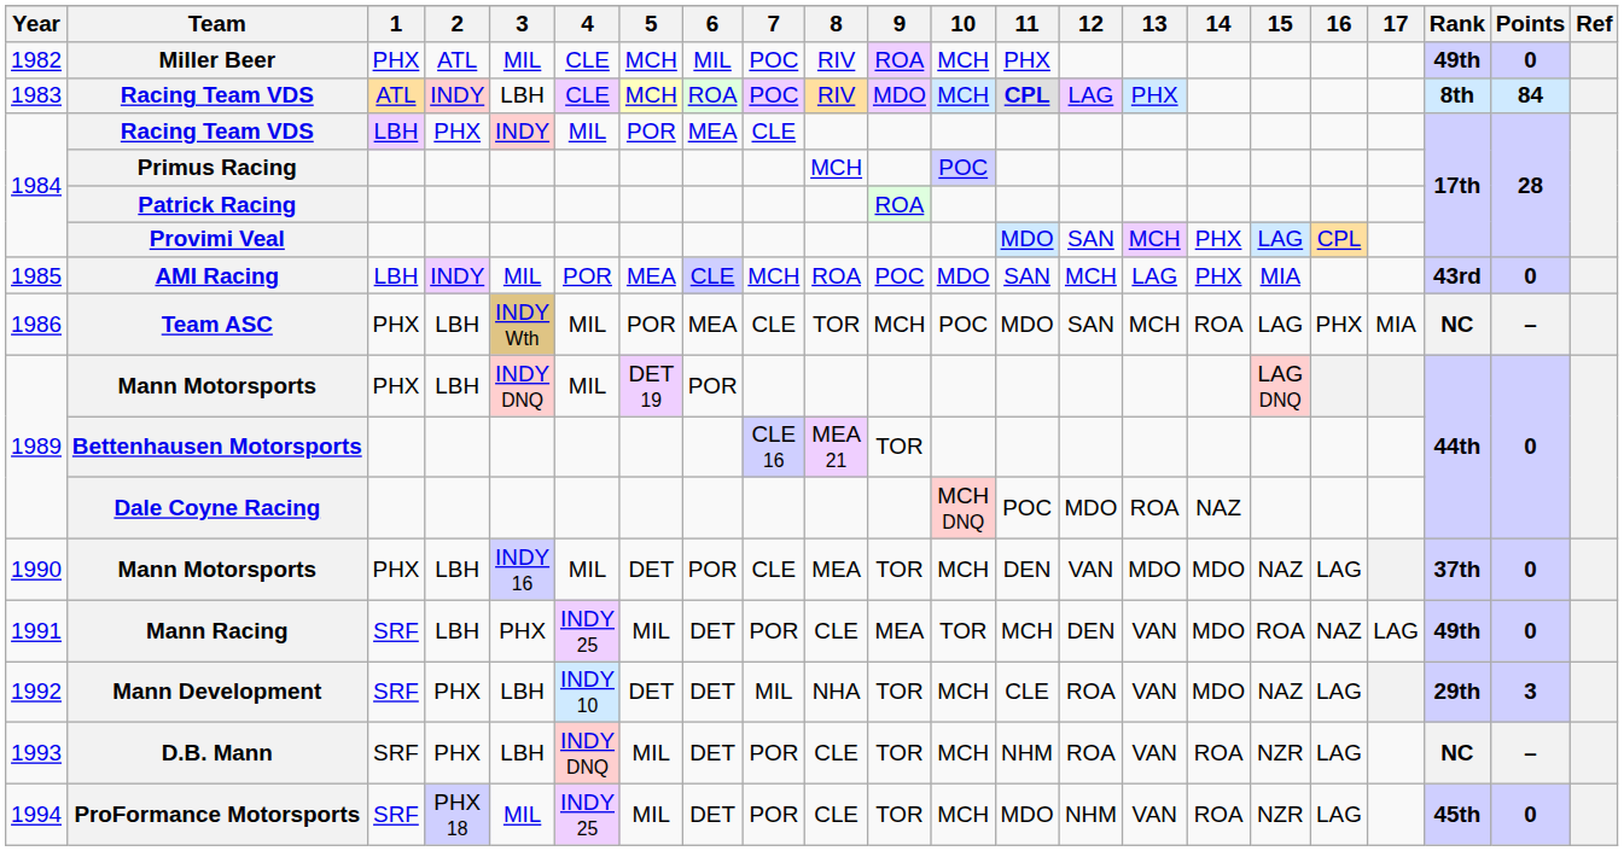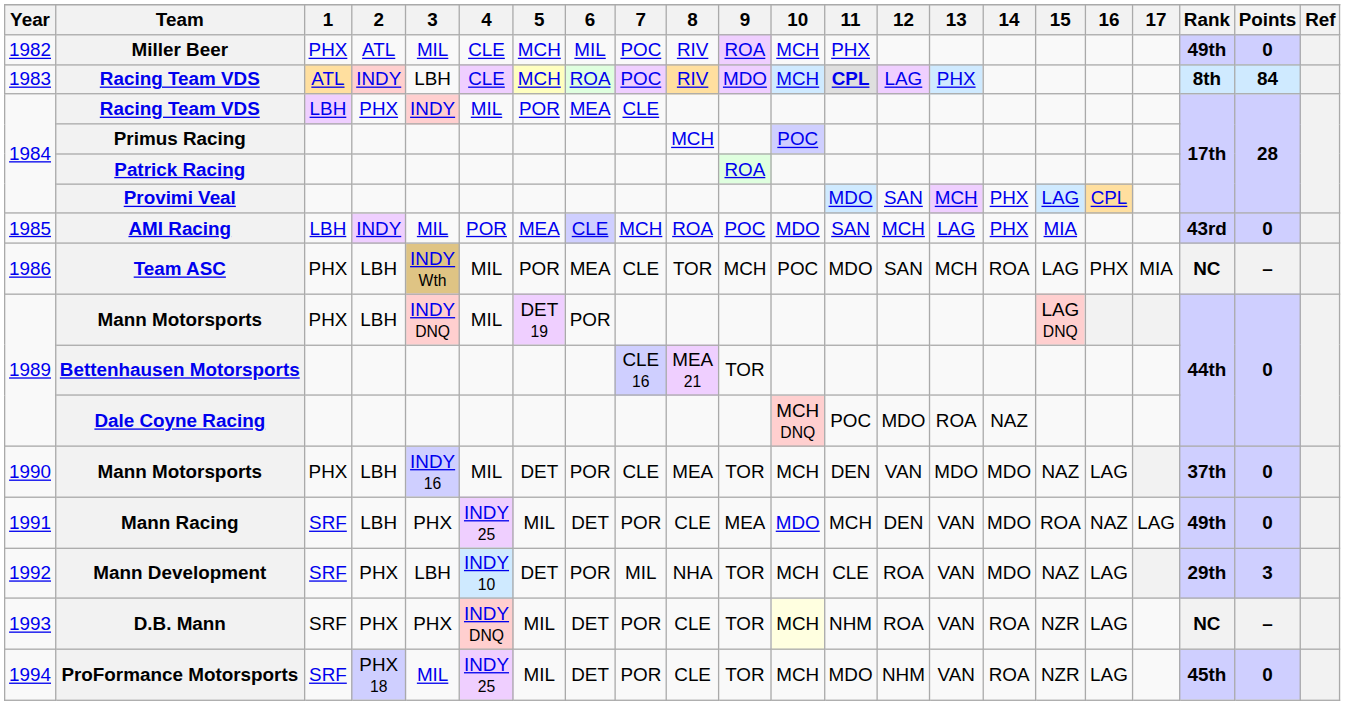Mann Racing | 10: TOR -> MDO
Mann Development | 6: DET -> POR
D.B. Mann | 3: LBH -> PHX
D.B. Mann | 10: no background -> lightyellow background
